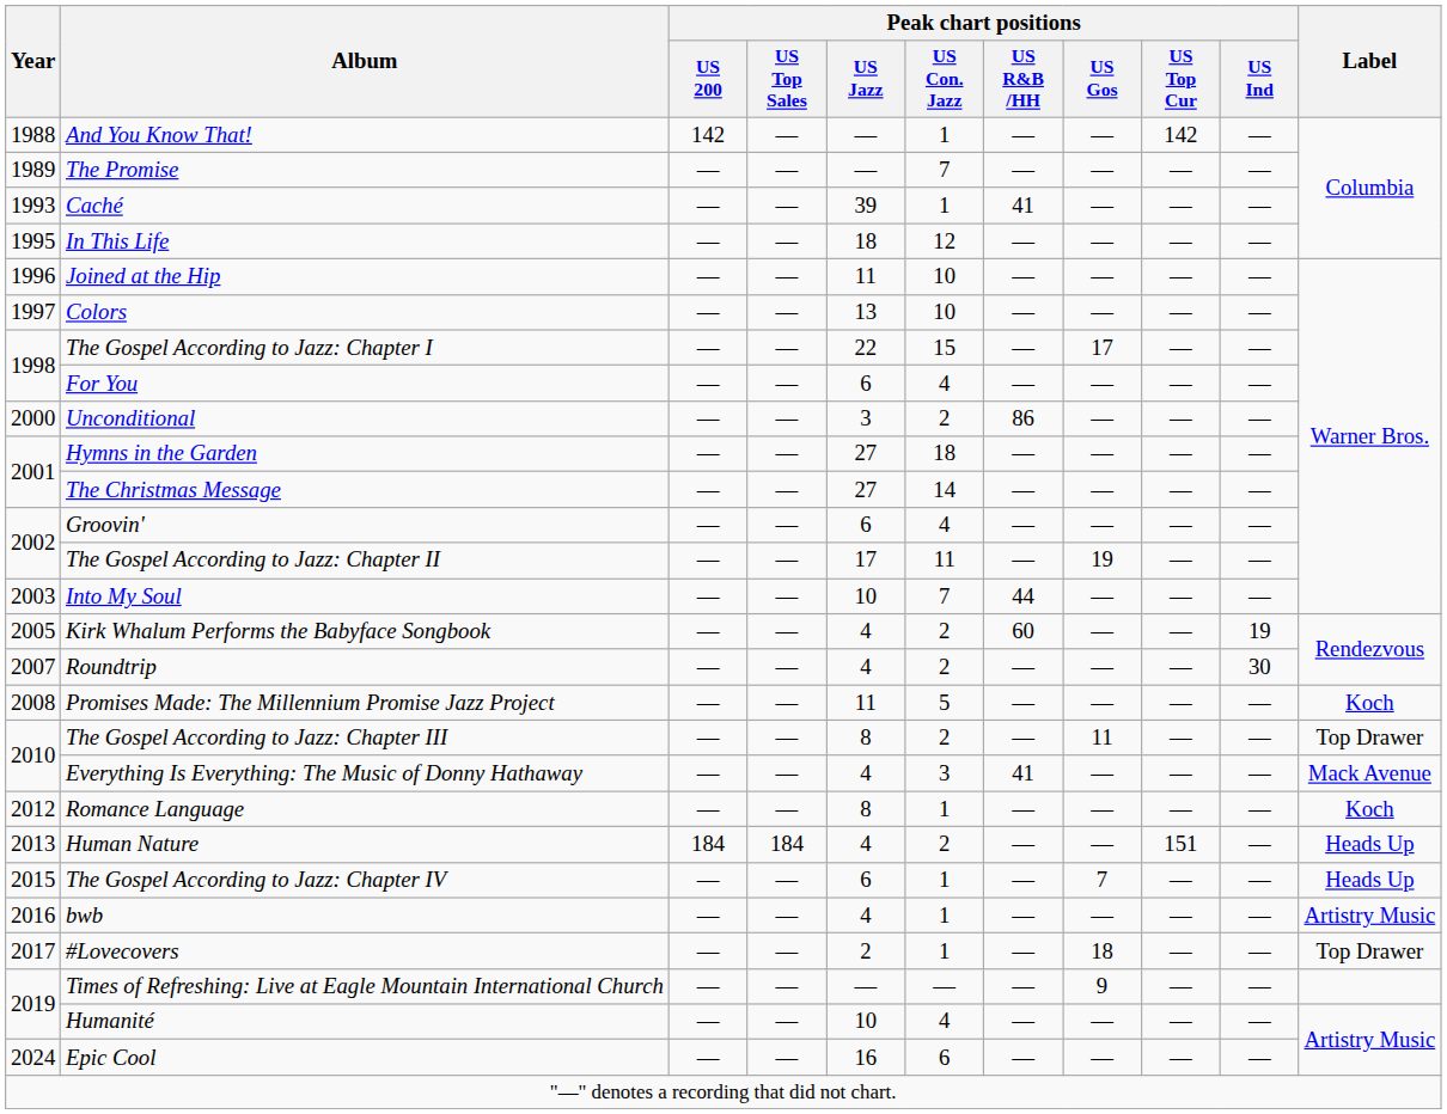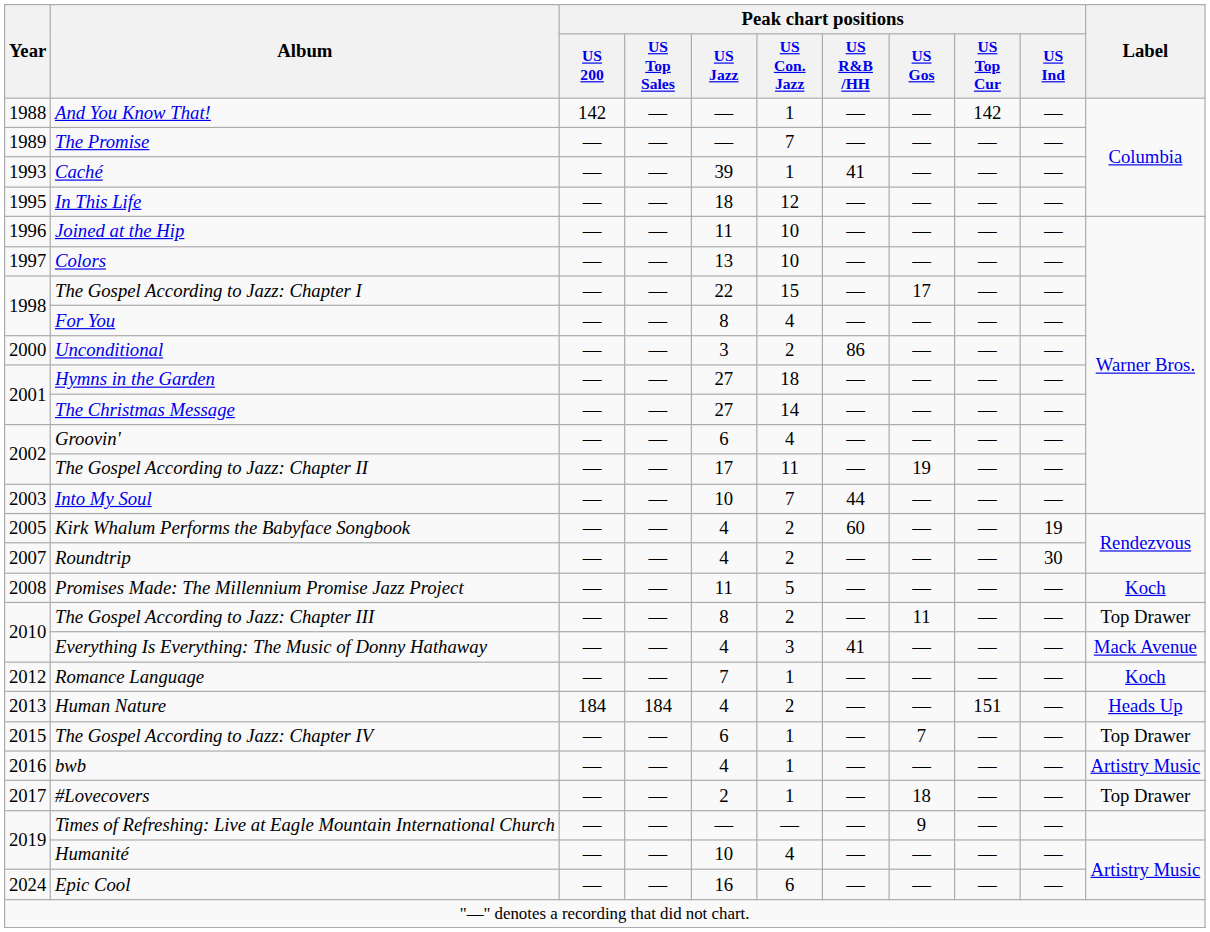For You | Peak chart positions / US Jazz: 6 -> 8
Romance Language | Peak chart positions / US Jazz: 8 -> 7
The Gospel According to Jazz: Chapter IV | Label: Heads Up -> Top Drawer
